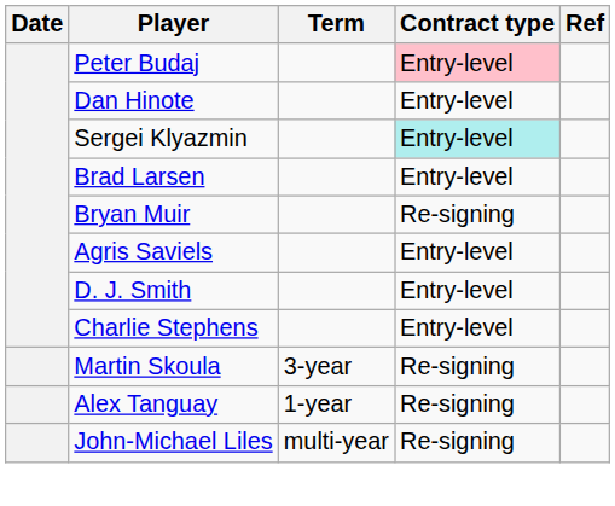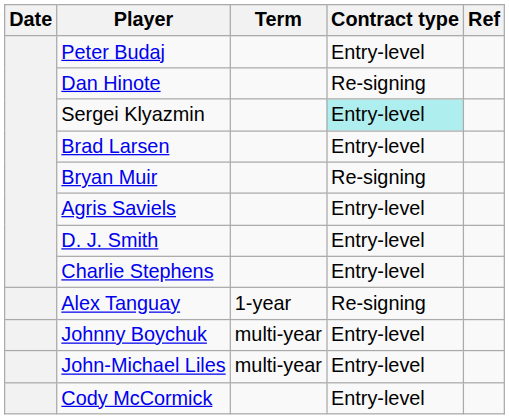Peter Budaj | Contract type: pink background -> no background
Dan Hinote | Contract type: Entry-level -> Re-signing
- row: Martin Skoula | 3-year | Re-signing
+ row: Johnny Boychuk | multi-year | Entry-level
John-Michael Liles | Contract type: Re-signing -> Entry-level
+ row: Cody McCormick | Entry-level
